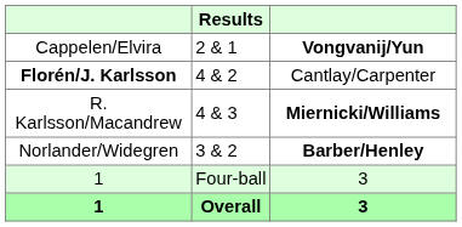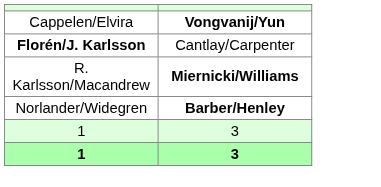- column: Results | 2 & 1 | 4 & 2 | 4 & 3 | 3 & 2 | Four-ball | Overall
